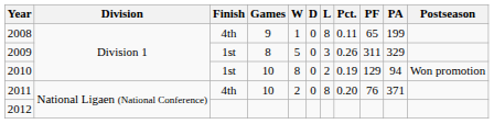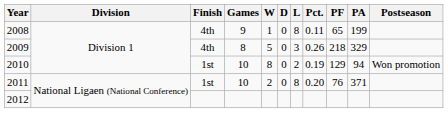2009 | Finish: 1st -> 4th
2009 | PF: 311 -> 218
2011 | Finish: 4th -> 1st
